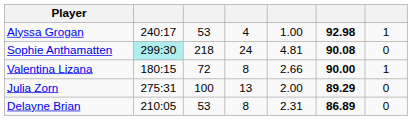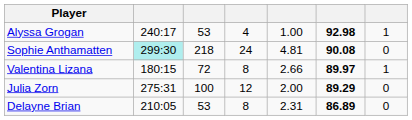Valentina Lizana | column 6: 90.00 -> 89.97
Julia Zorn | column 4: 13 -> 12
